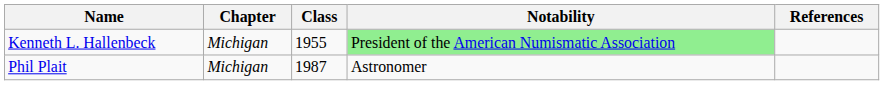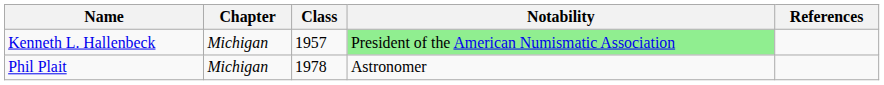Kenneth L. Hallenbeck | Class: 1955 -> 1957
Phil Plait | Class: 1987 -> 1978
